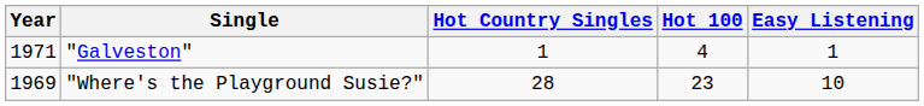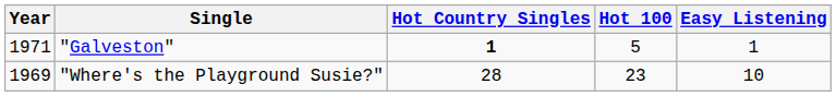"Galveston" | Hot Country Singles: normal -> bold
"Galveston" | Hot 100: 4 -> 5
